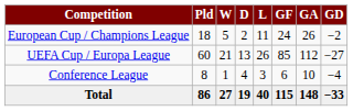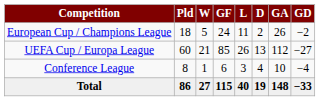columns swapped: D <-> GF
